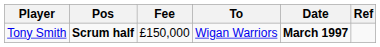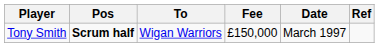columns swapped: To <-> Fee
Tony Smith | Date: bold -> normal
